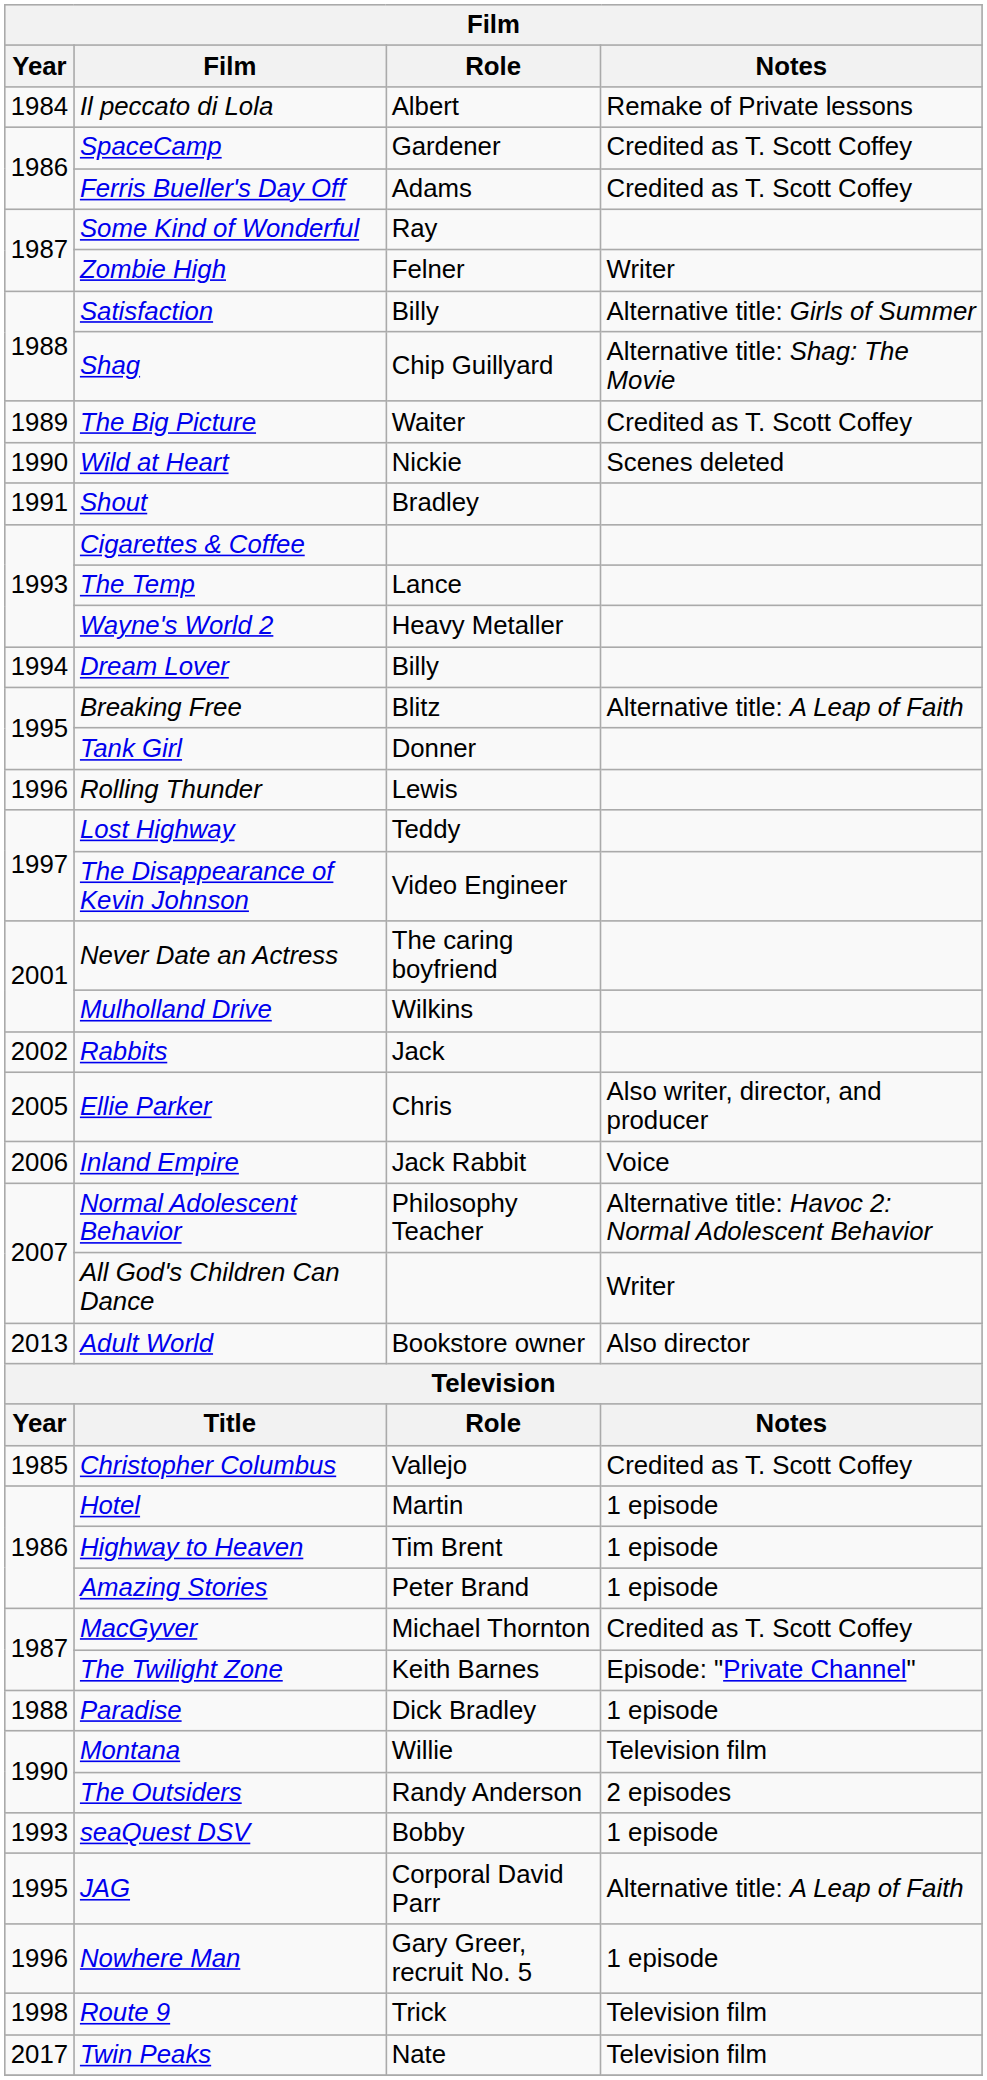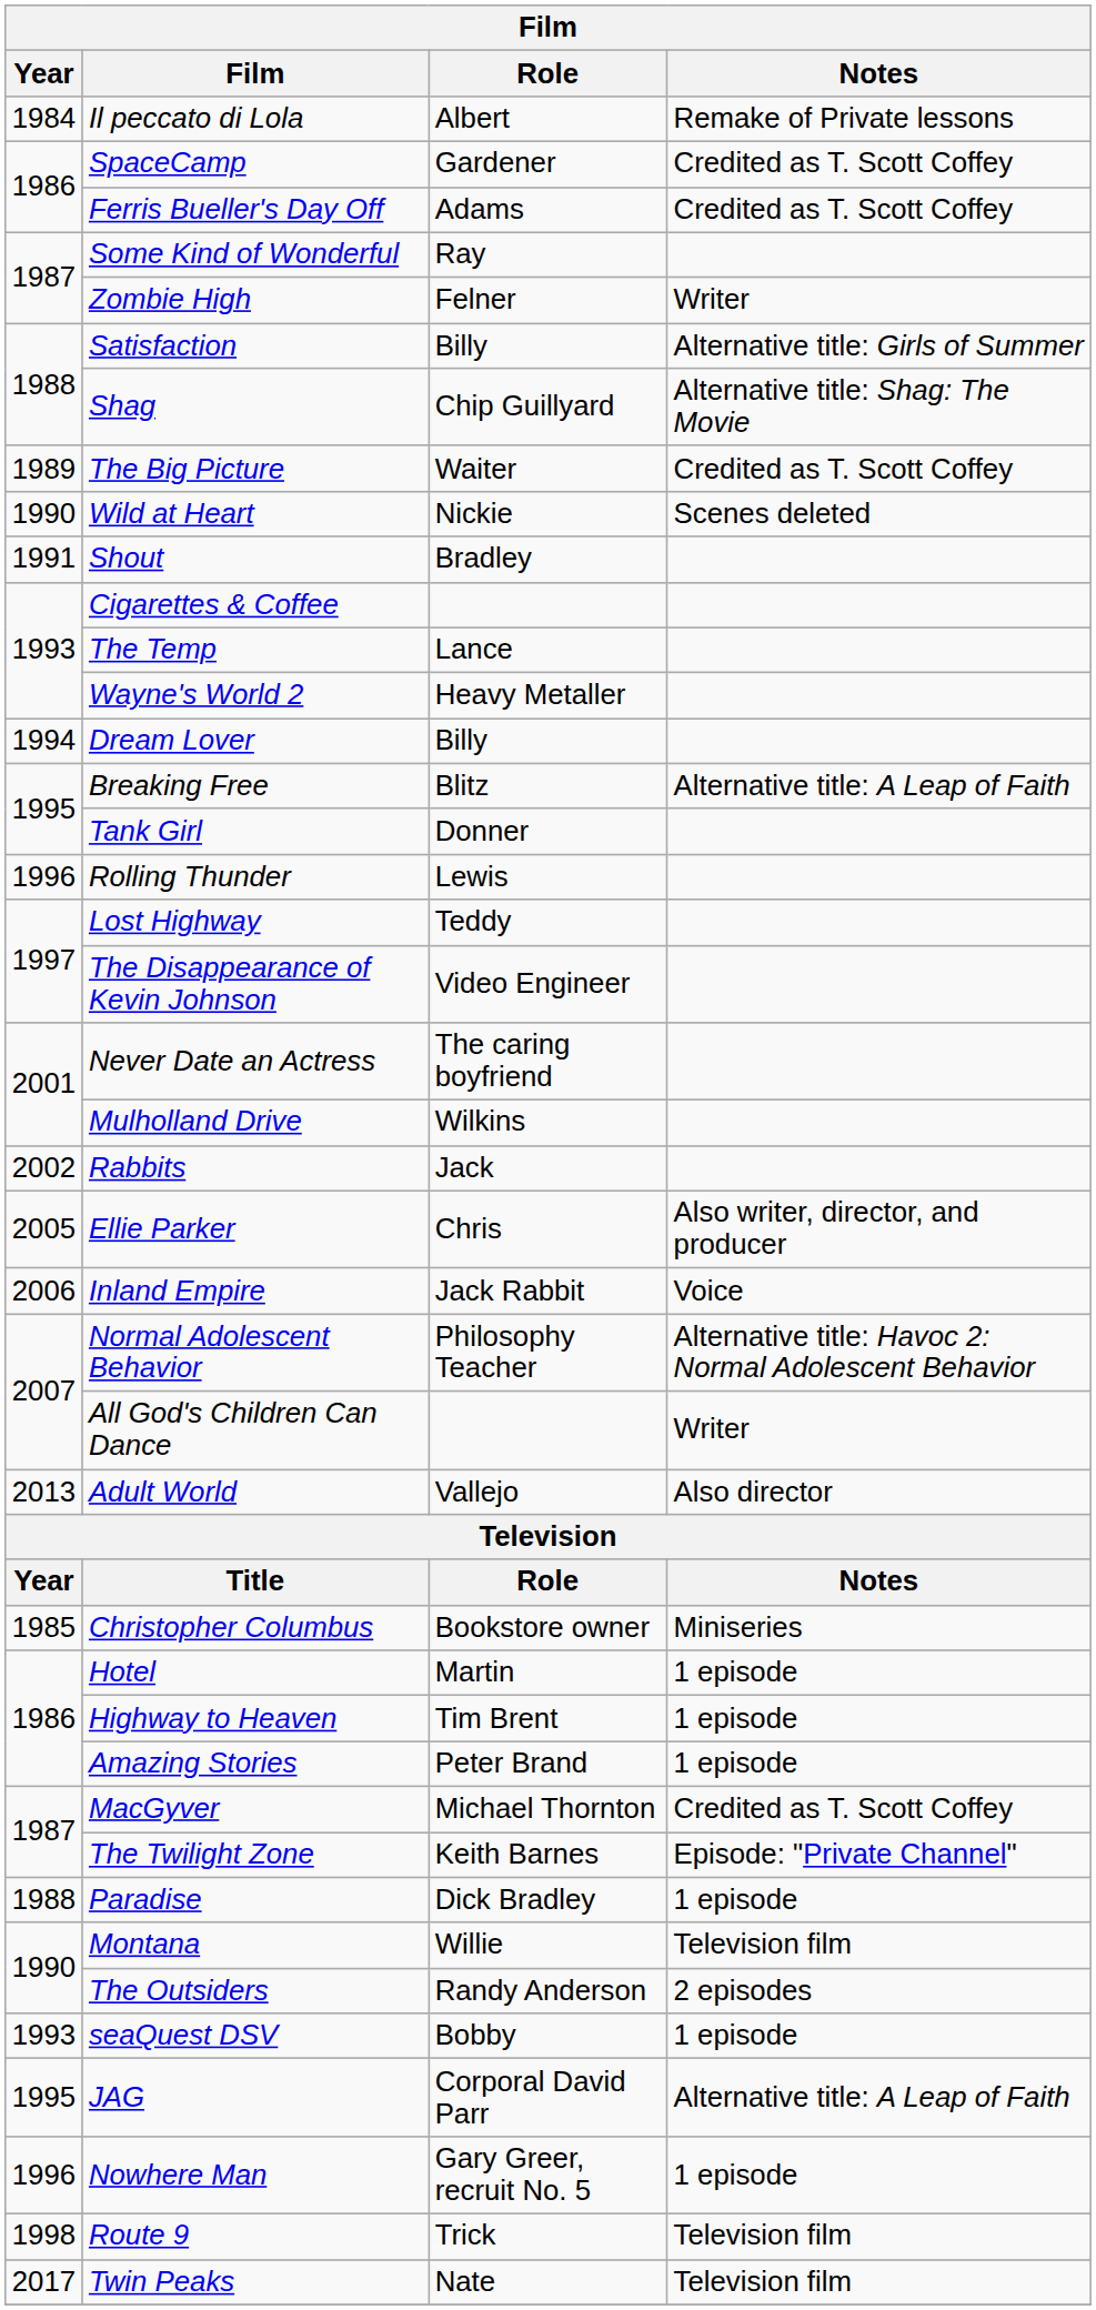Adult World | Role: Bookstore owner -> Vallejo
Christopher Columbus | Role: Vallejo -> Bookstore owner
Christopher Columbus | Notes: Credited as T. Scott Coffey -> Miniseries
